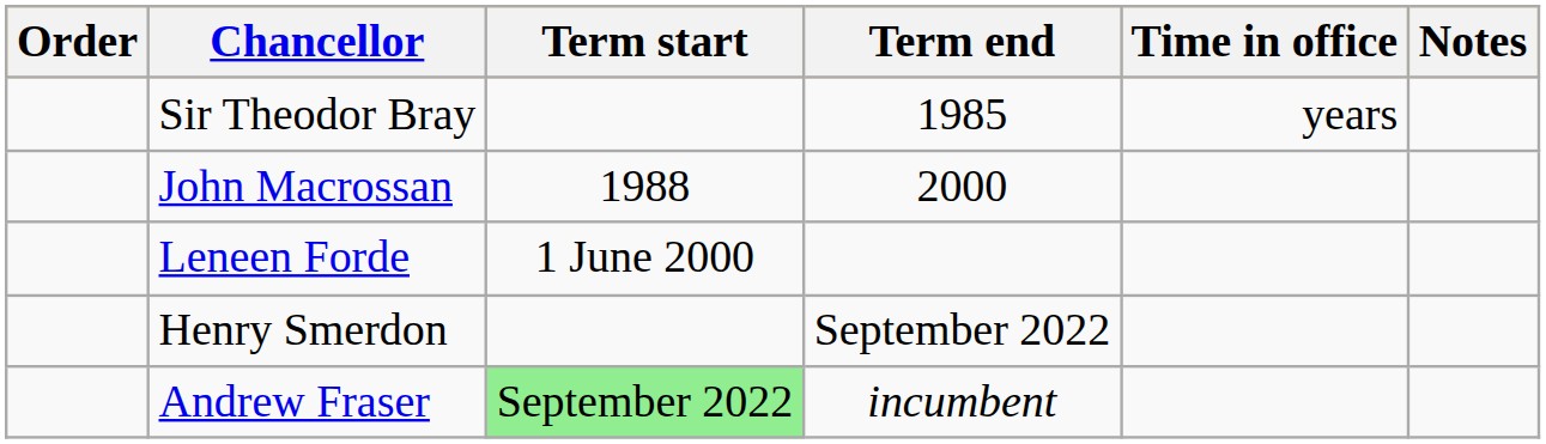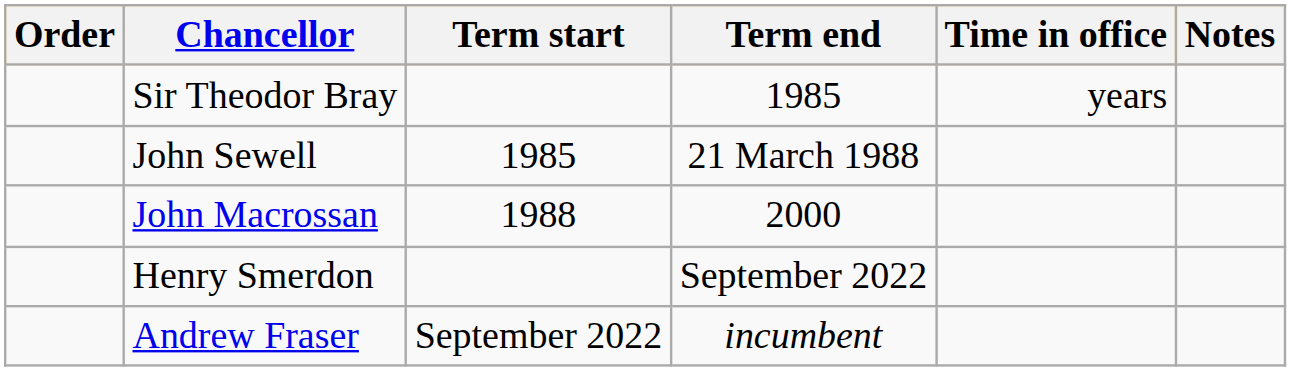+ row: John Sewell | 1985 | 21 March 1988
- row: Leneen Forde | 1 June 2000
Andrew Fraser | Term start: lightgreen background -> no background
